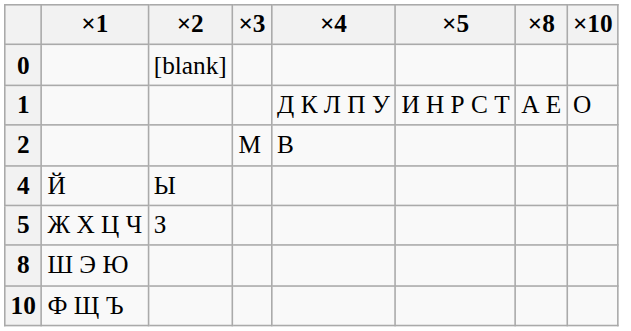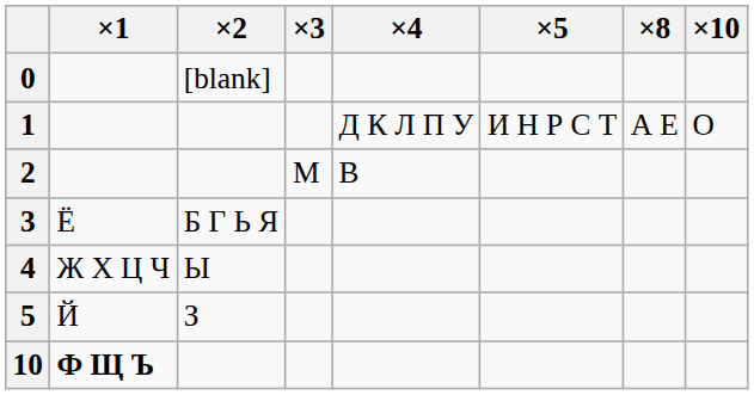+ row: 3 | Ё | Б Г Ь Я
4 | ×1: Й -> Ж Х Ц Ч
5 | ×1: Ж Х Ц Ч -> Й
- row: 8 | Ш Э Ю
10 | ×1: normal -> bold
